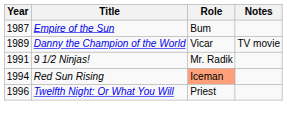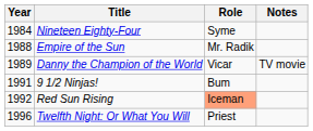+ row: 1984 | Nineteen Eighty-Four | Syme
Empire of the Sun | Year: 1987 -> 1988
Empire of the Sun | Role: Bum -> Mr. Radik
9 1/2 Ninjas! | Role: Mr. Radik -> Bum
Red Sun Rising | Year: 1994 -> 1992
